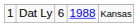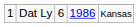Dat Ly | column 4: 1988 -> 1986
